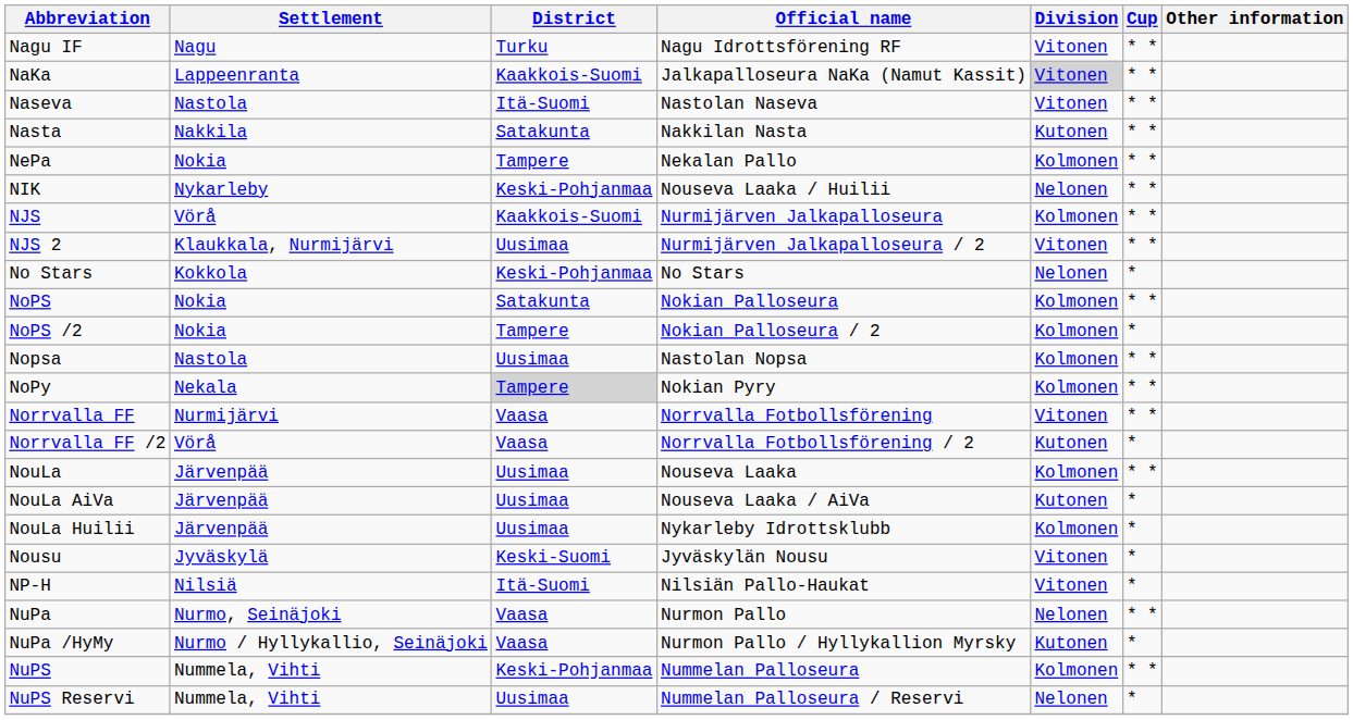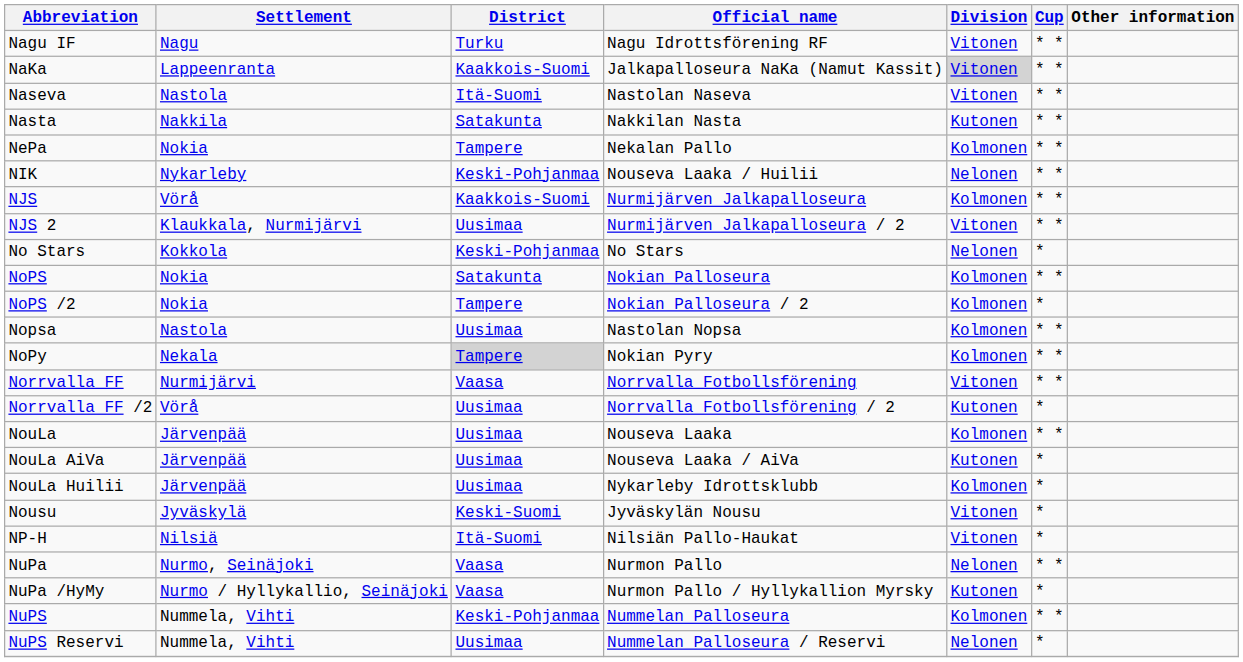Norrvalla FF /2 | District: Vaasa -> Uusimaa
